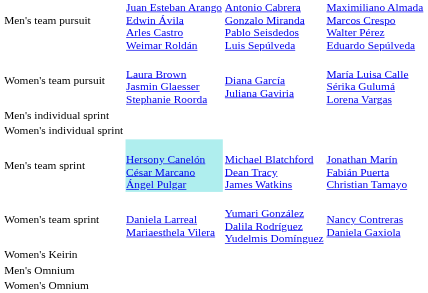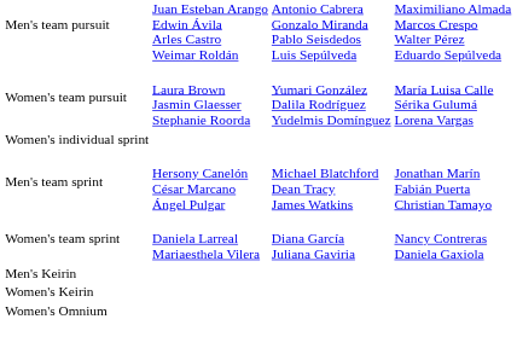Women's team pursuit | column 3: Diana García Juliana Gaviria -> Yumari González Dalila Rodríguez Yudelmis Domínguez
- row: Men's individual sprint
Men's team sprint | column 2: paleturquoise background -> no background
Women's team sprint | column 3: Yumari González Dalila Rodríguez Yudelmis Domínguez -> Diana García Juliana Gaviria
+ row: Men's Keirin
- row: Men's Omnium
